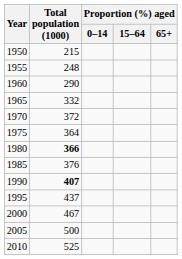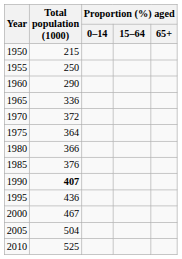1955 | Total population (1000): 248 -> 250
1965 | Total population (1000): 332 -> 336
1980 | Total population (1000): bold -> normal
1995 | Total population (1000): 437 -> 436
2005 | Total population (1000): 500 -> 504
